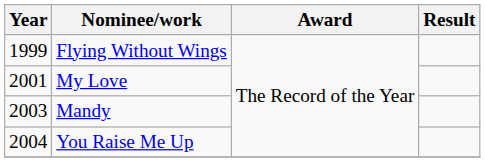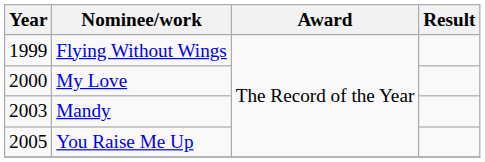My Love | Year: 2001 -> 2000
You Raise Me Up | Year: 2004 -> 2005
